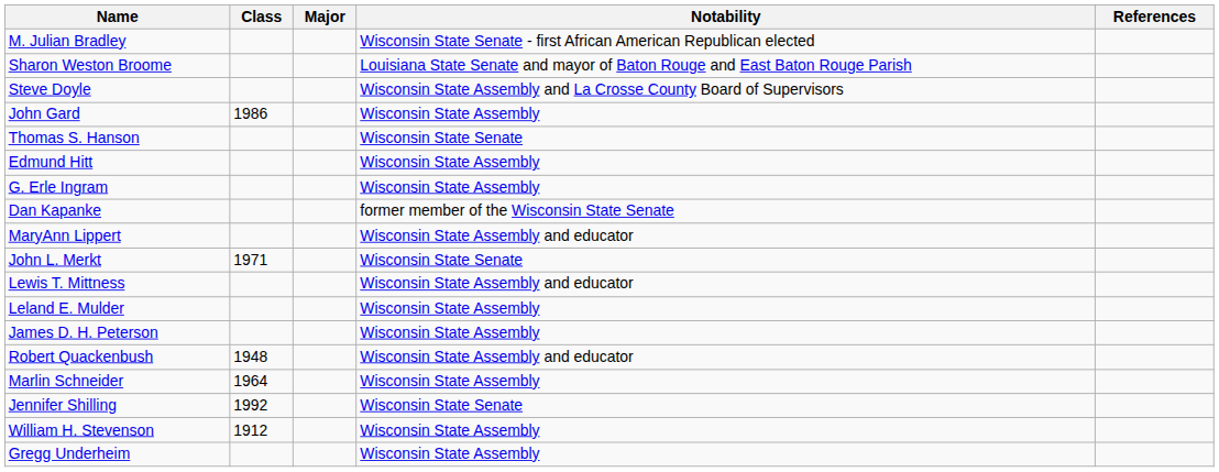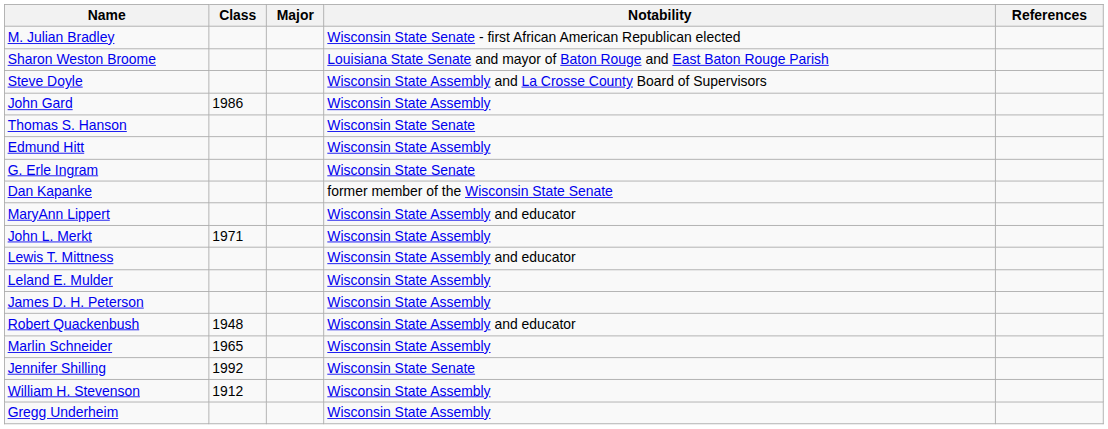G. Erle Ingram | Notability: Wisconsin State Assembly -> Wisconsin State Senate
John L. Merkt | Notability: Wisconsin State Senate -> Wisconsin State Assembly
Marlin Schneider | Class: 1964 -> 1965
